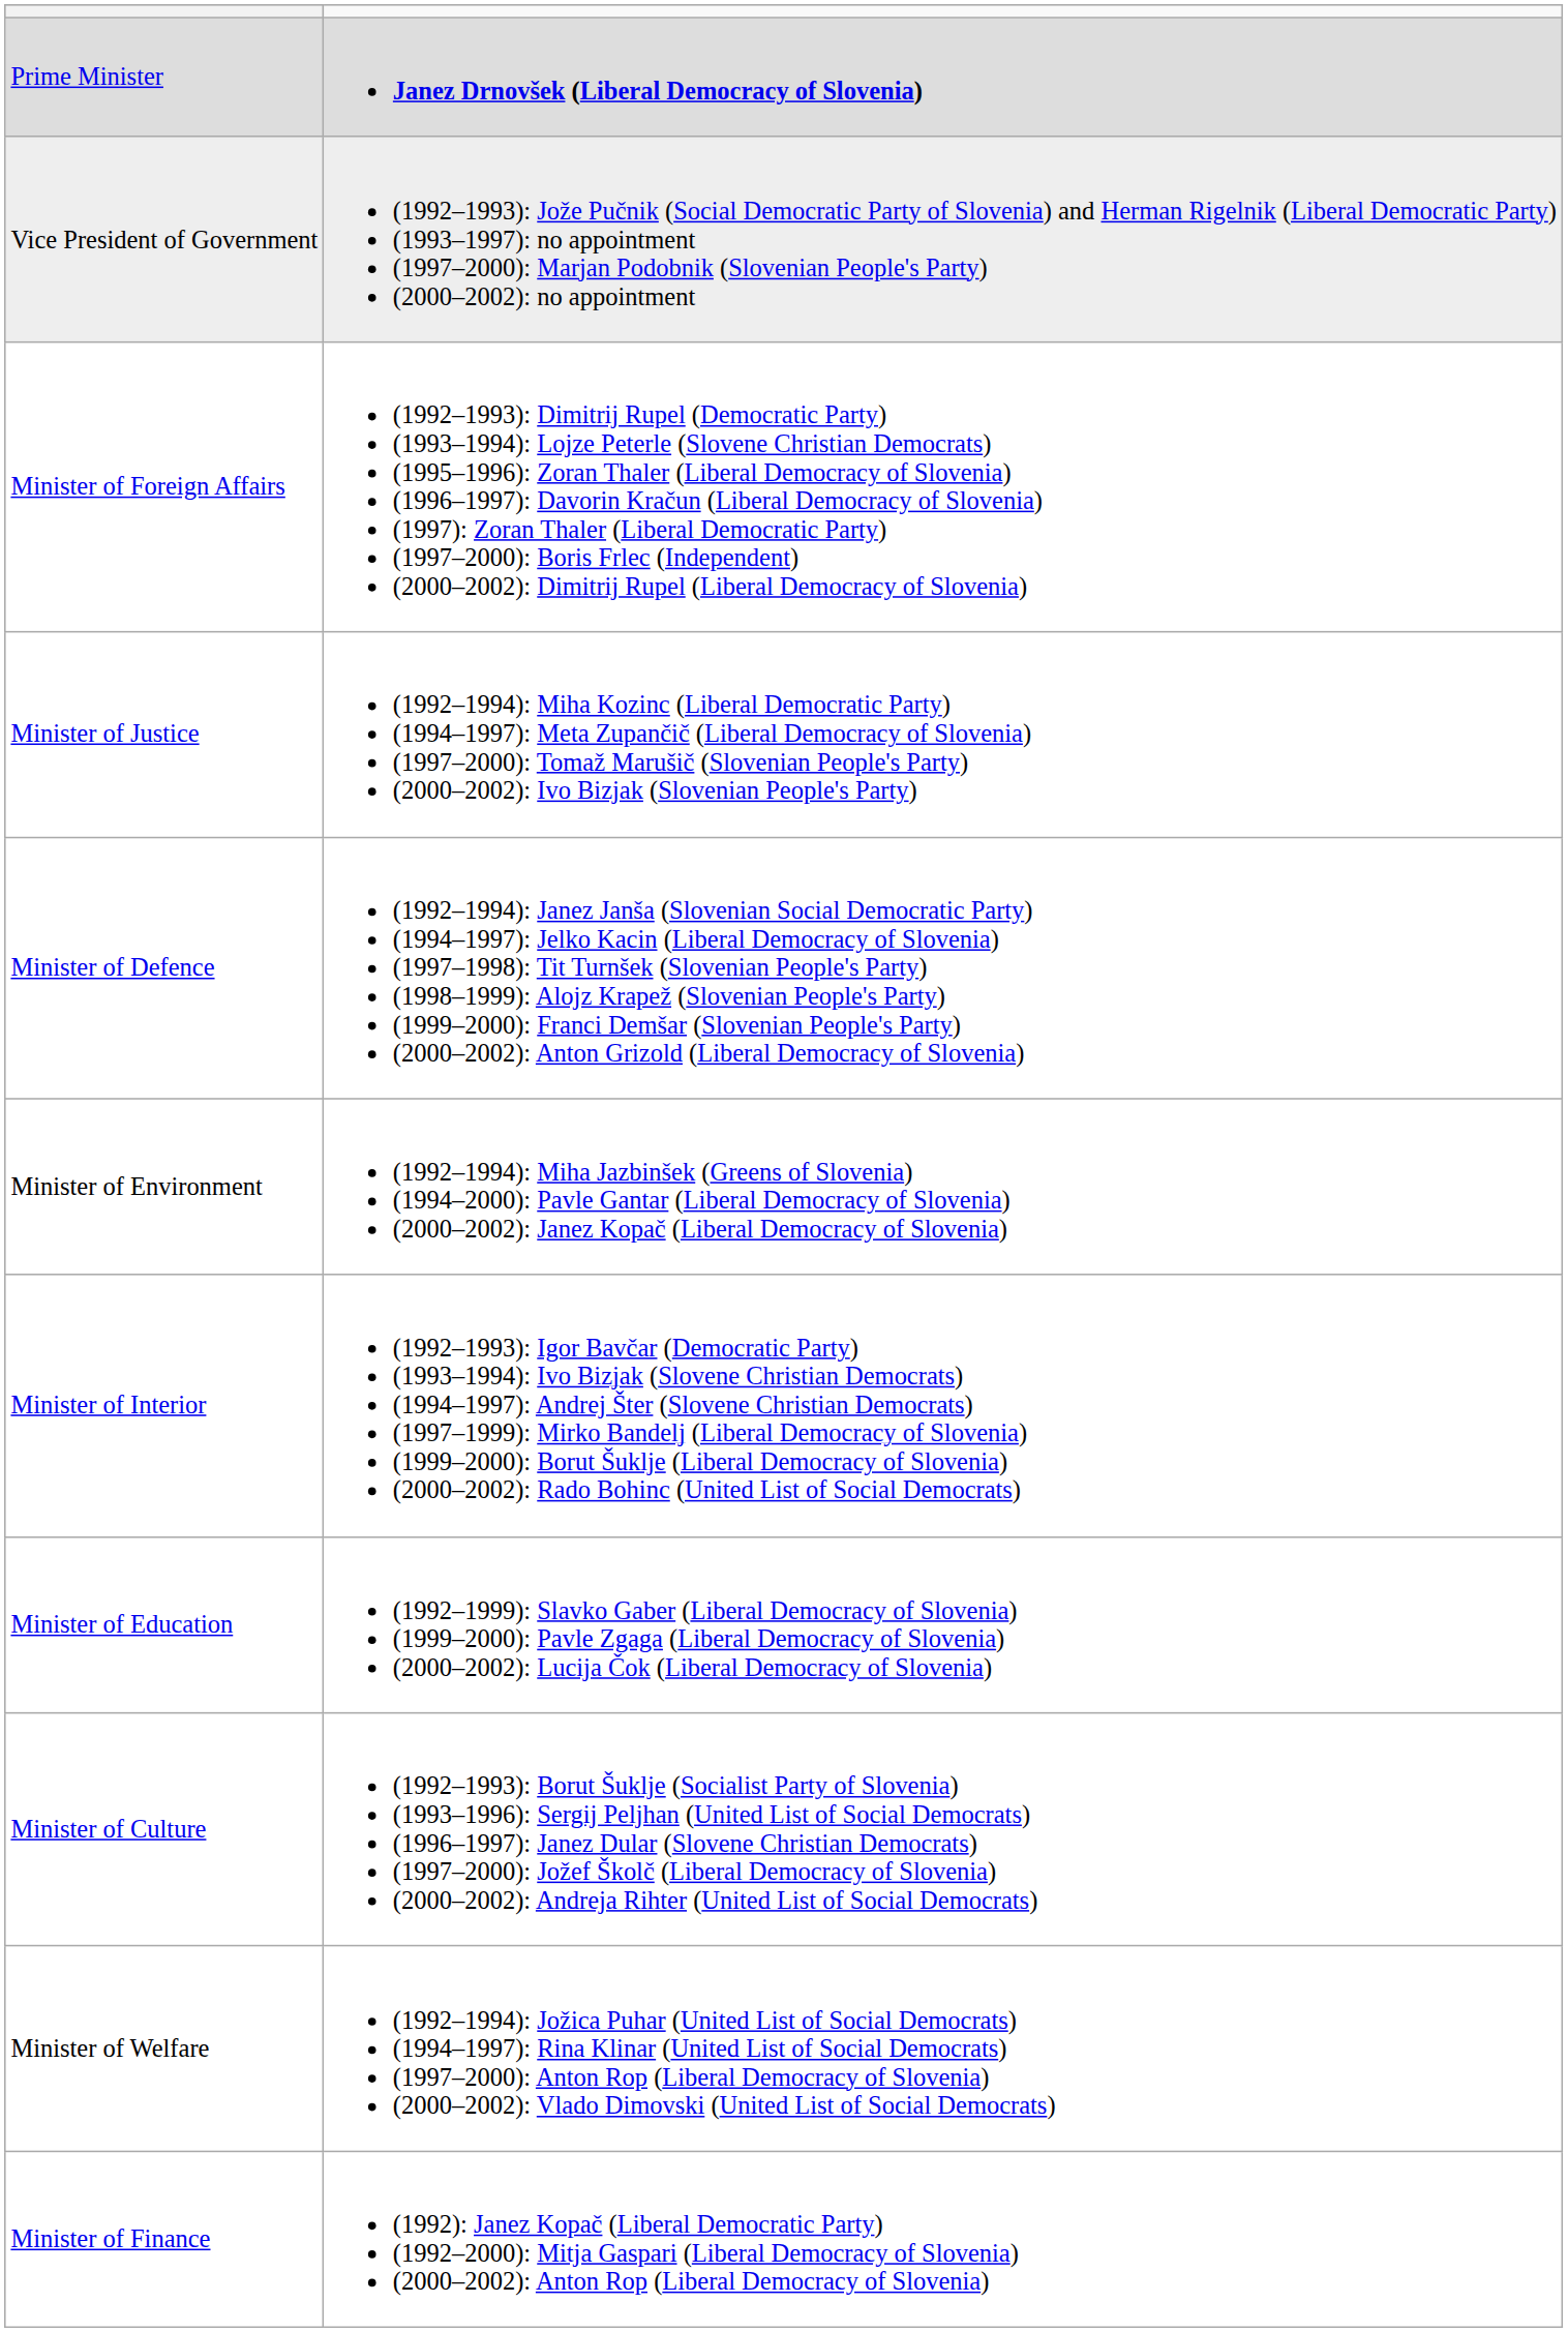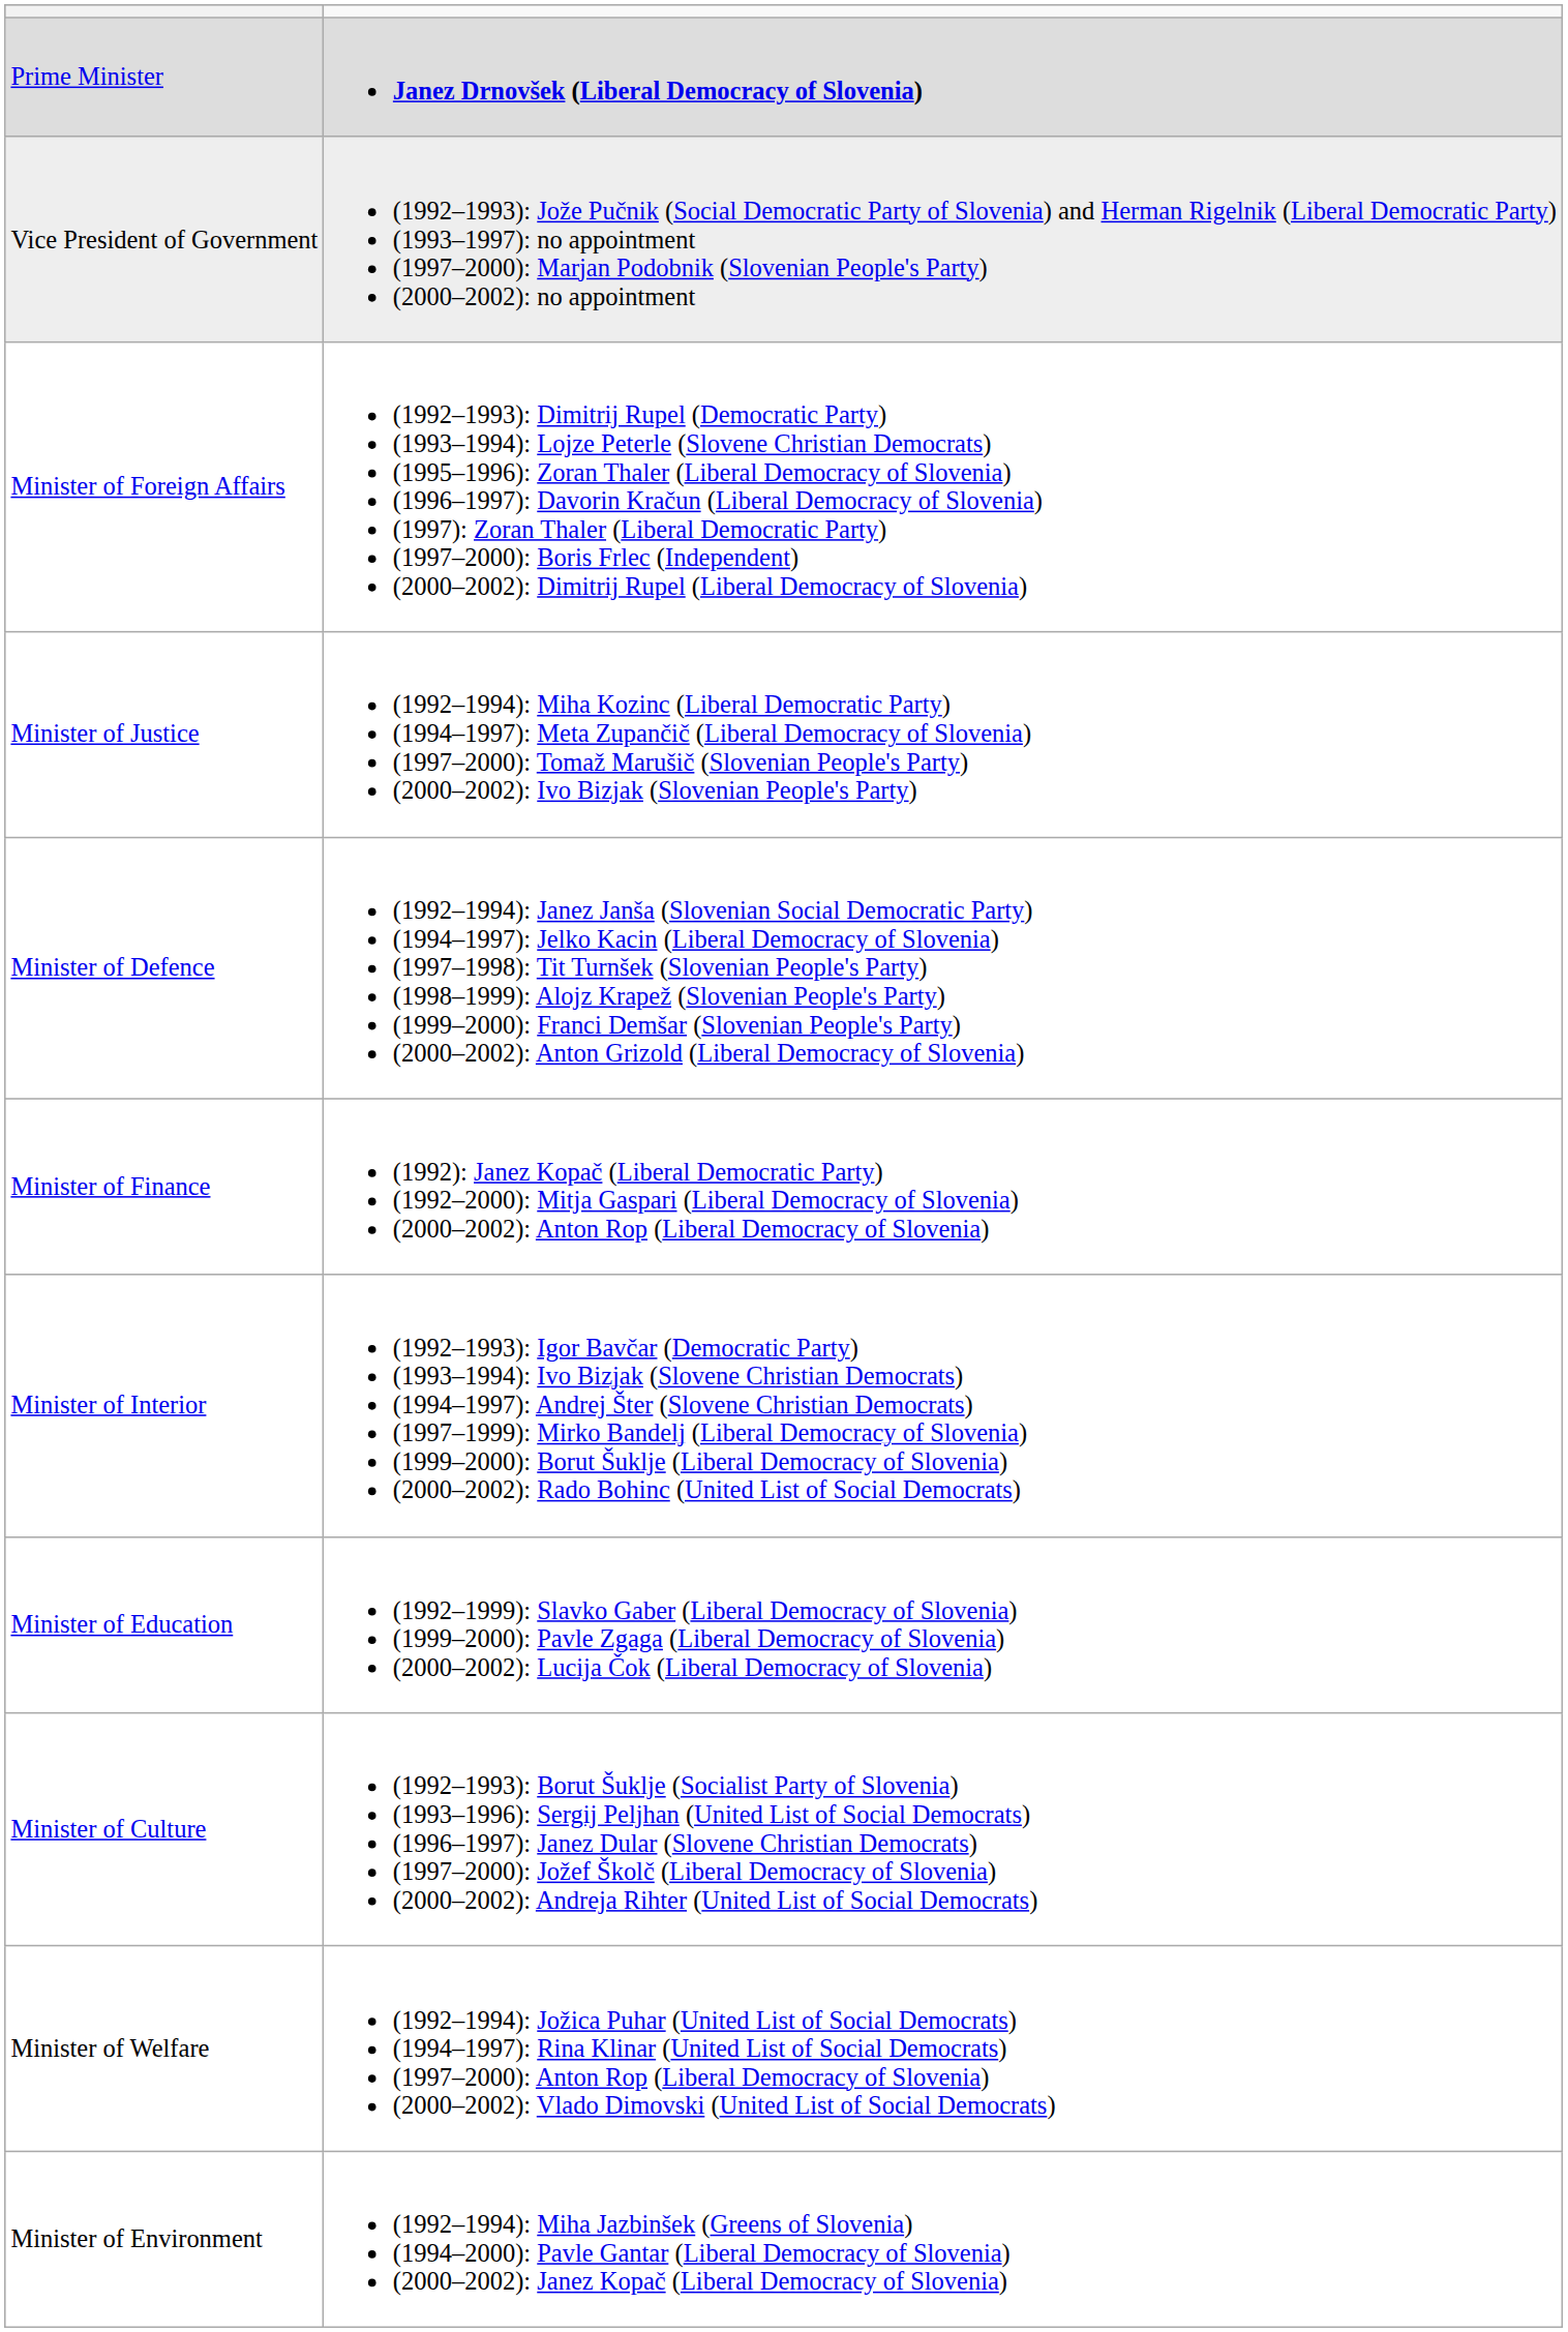rows swapped: Minister of Finance <-> Minister of Environment
